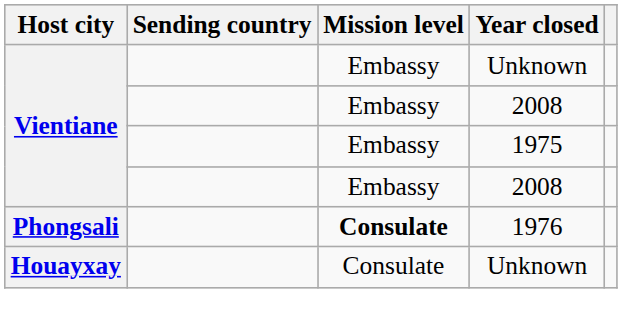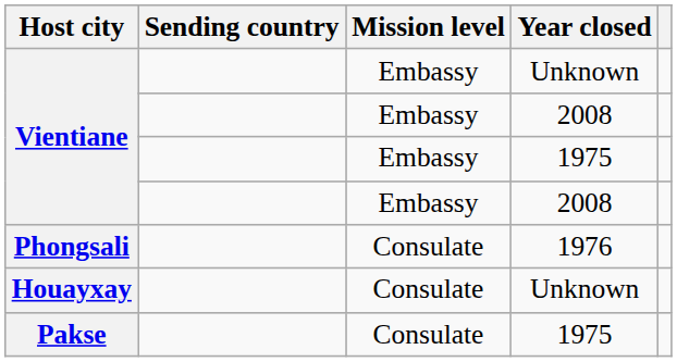Phongsali | Mission level: bold -> normal
+ row: Pakse | Consulate | 1975
